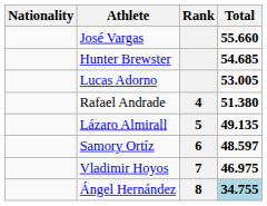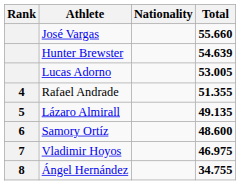columns swapped: Rank <-> Nationality
Hunter Brewster | Total: 54.685 -> 54.639
Rafael Andrade | Total: 51.380 -> 51.355
Samory Ortíz | Total: 48.597 -> 48.600
Ángel Hernández | Total: lightblue background -> no background
